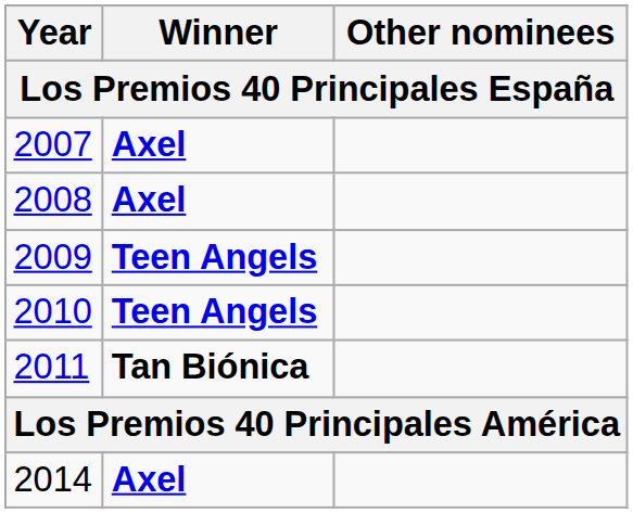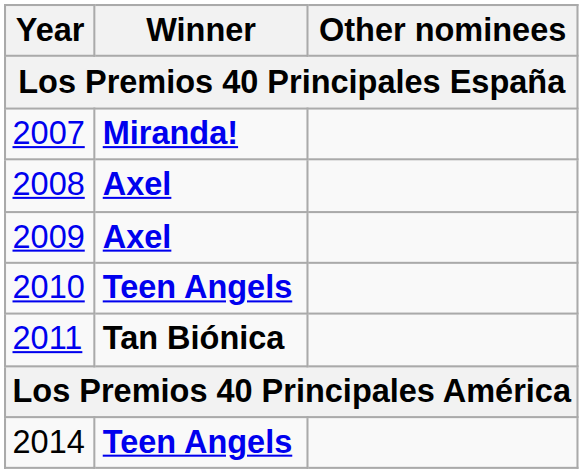2007 | Winner: Axel -> Miranda!
2009 | Winner: Teen Angels -> Axel
2014 | Winner: Axel -> Teen Angels
